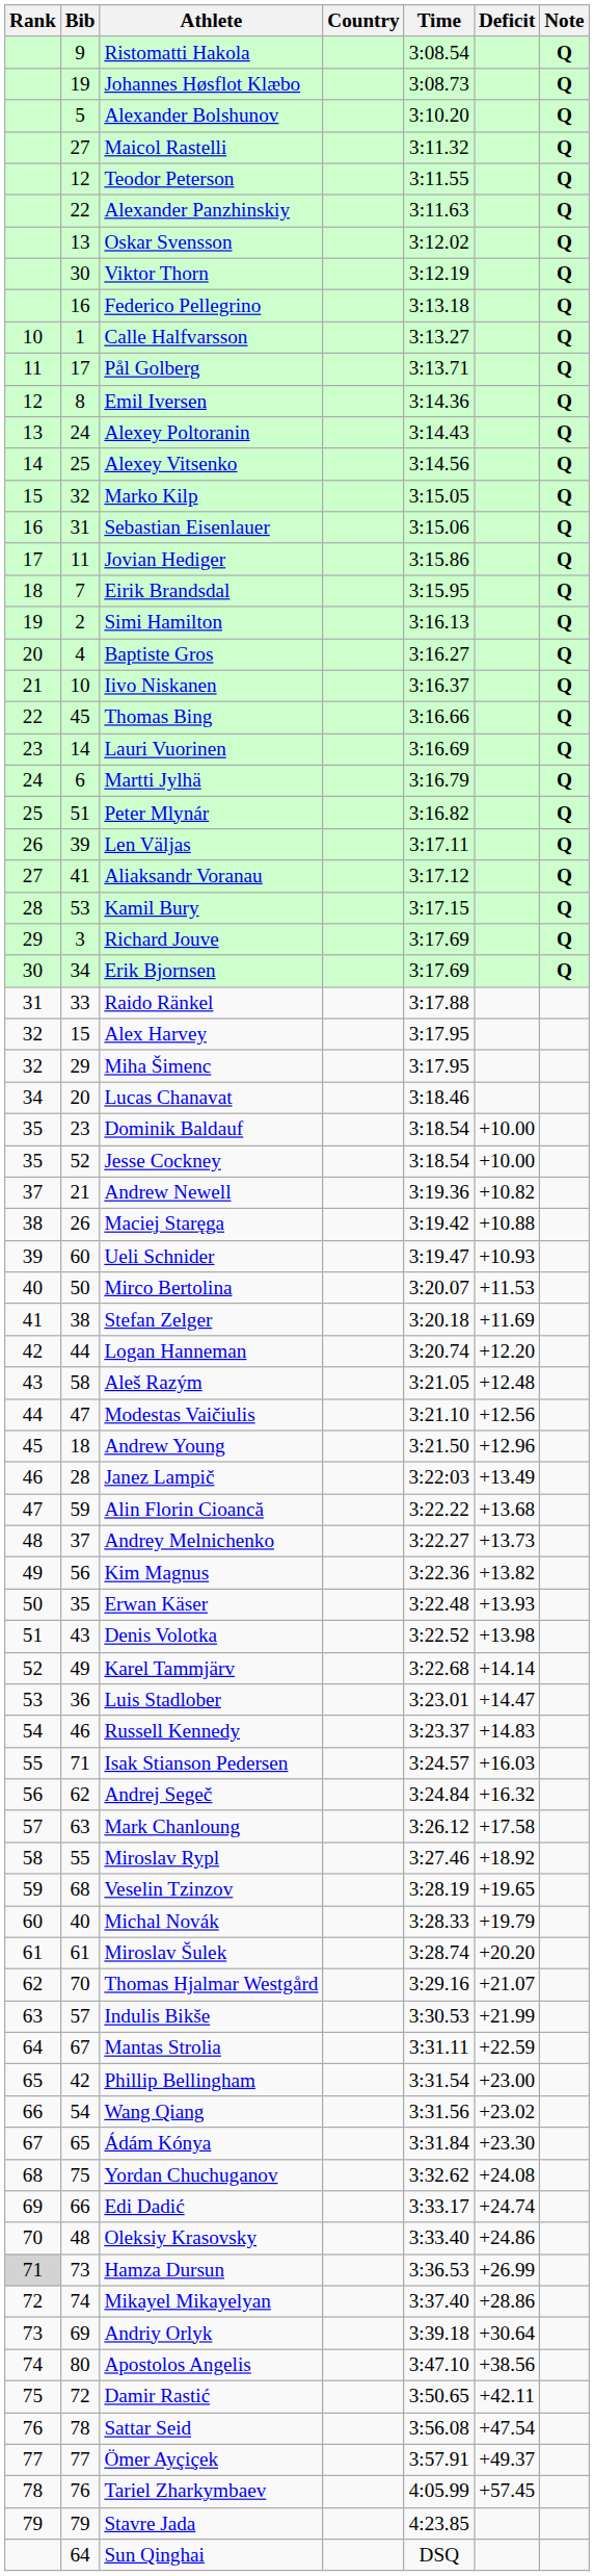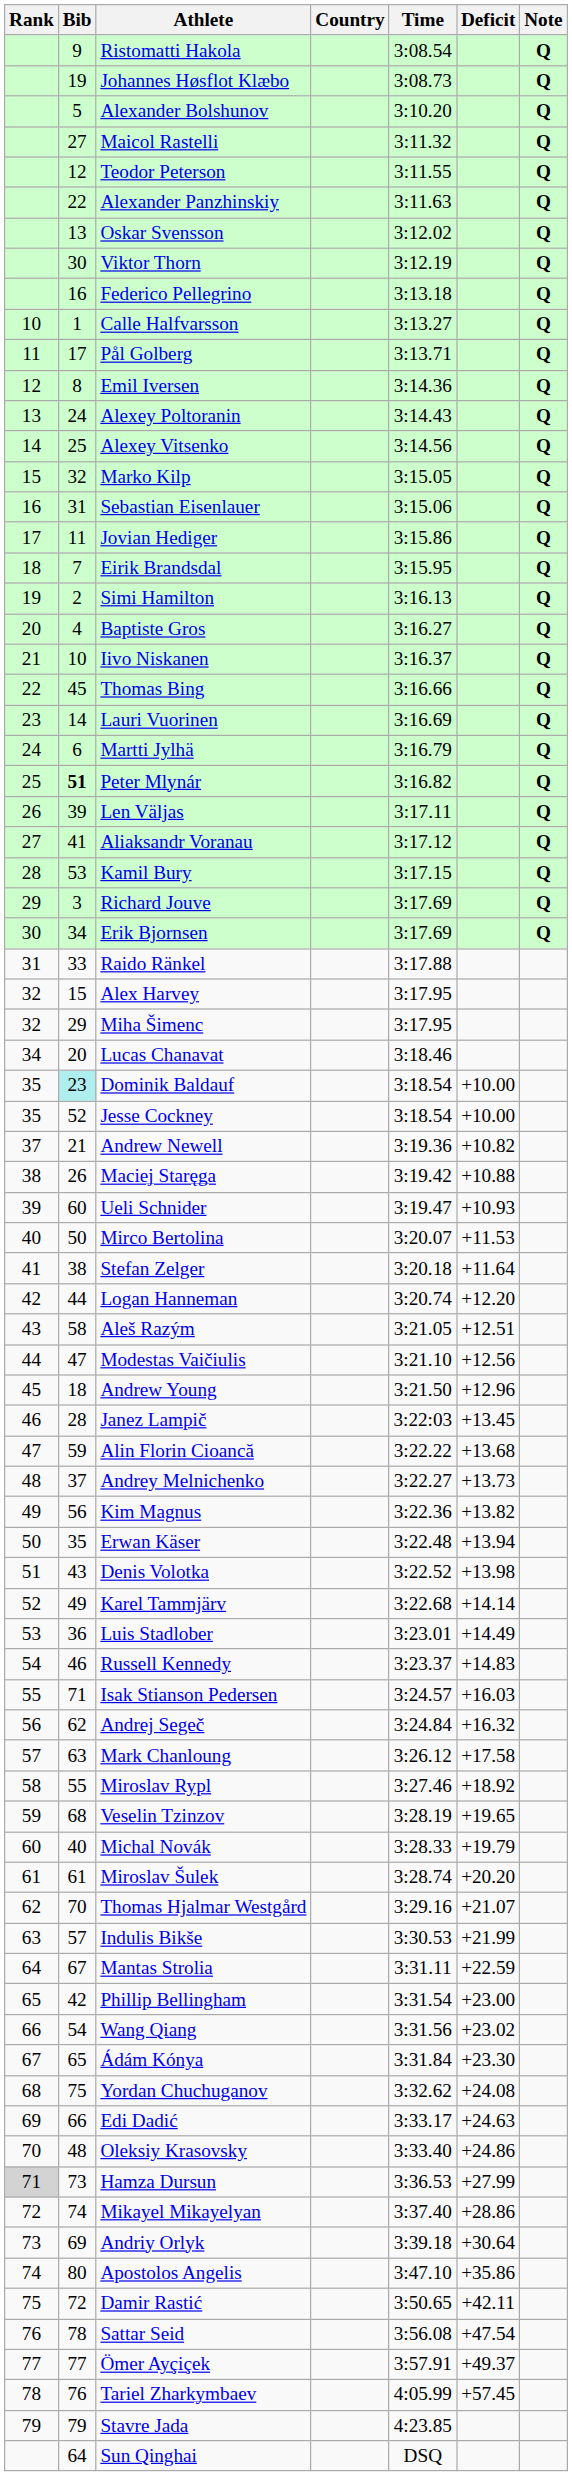Peter Mlynár | Bib: normal -> bold
Dominik Baldauf | Bib: no background -> paleturquoise background
Stefan Zelger | Deficit: +11.69 -> +11.64
Aleš Razým | Deficit: +12.48 -> +12.51
Janez Lampič | Deficit: +13.49 -> +13.45
Erwan Käser | Deficit: +13.93 -> +13.94
Luis Stadlober | Deficit: +14.47 -> +14.49
Edi Dadić | Deficit: +24.74 -> +24.63
Hamza Dursun | Deficit: +26.99 -> +27.99
Apostolos Angelis | Deficit: +38.56 -> +35.86
